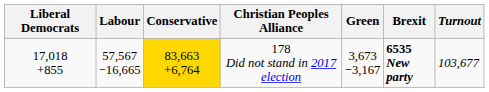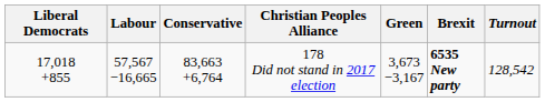178 Did not stand in 2017 election | Conservative: gold background -> no background
178 Did not stand in 2017 election | Turnout: 103,677 -> 128,542
